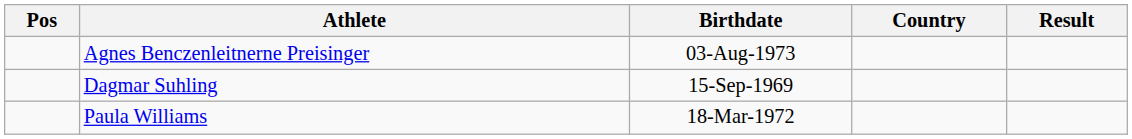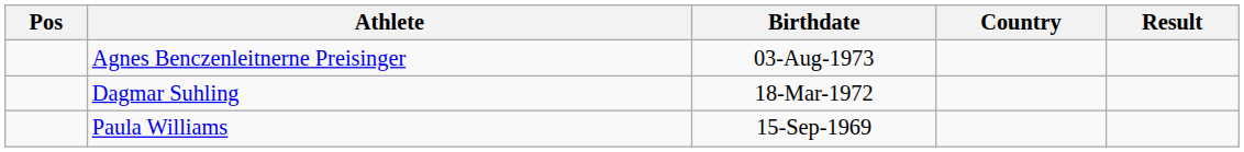Dagmar Suhling | Birthdate: 15-Sep-1969 -> 18-Mar-1972
Paula Williams | Birthdate: 18-Mar-1972 -> 15-Sep-1969
